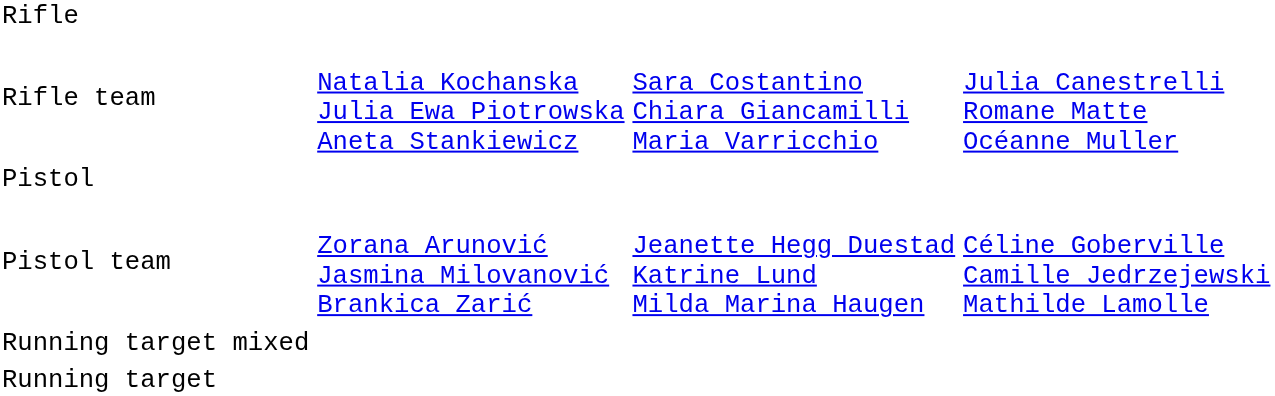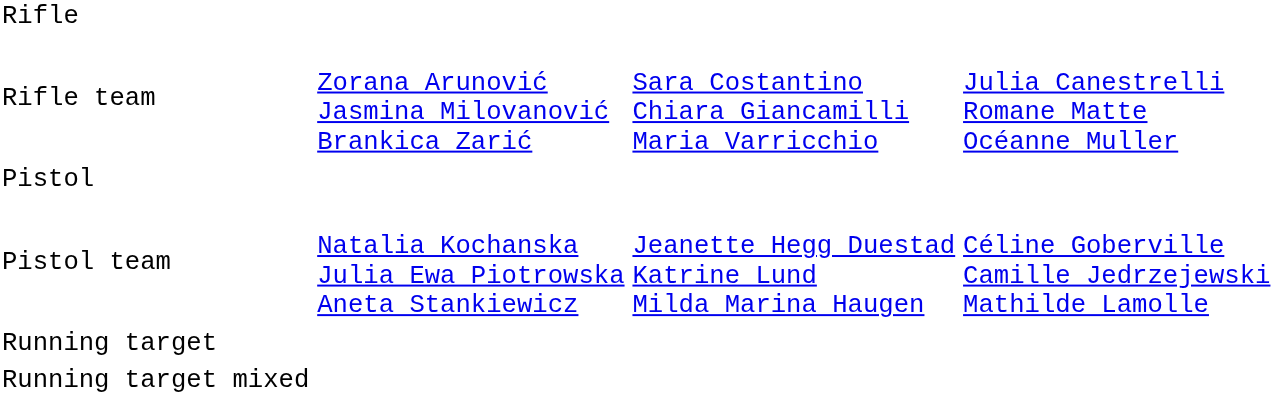Rifle team | column 2: Natalia Kochanska Julia Ewa Piotrowska Aneta Stankiewicz -> Zorana Arunović Jasmina Milovanović Brankica Zarić
Pistol team | column 2: Zorana Arunović Jasmina Milovanović Brankica Zarić -> Natalia Kochanska Julia Ewa Piotrowska Aneta Stankiewicz
rows swapped: Running target <-> Running target mixed
